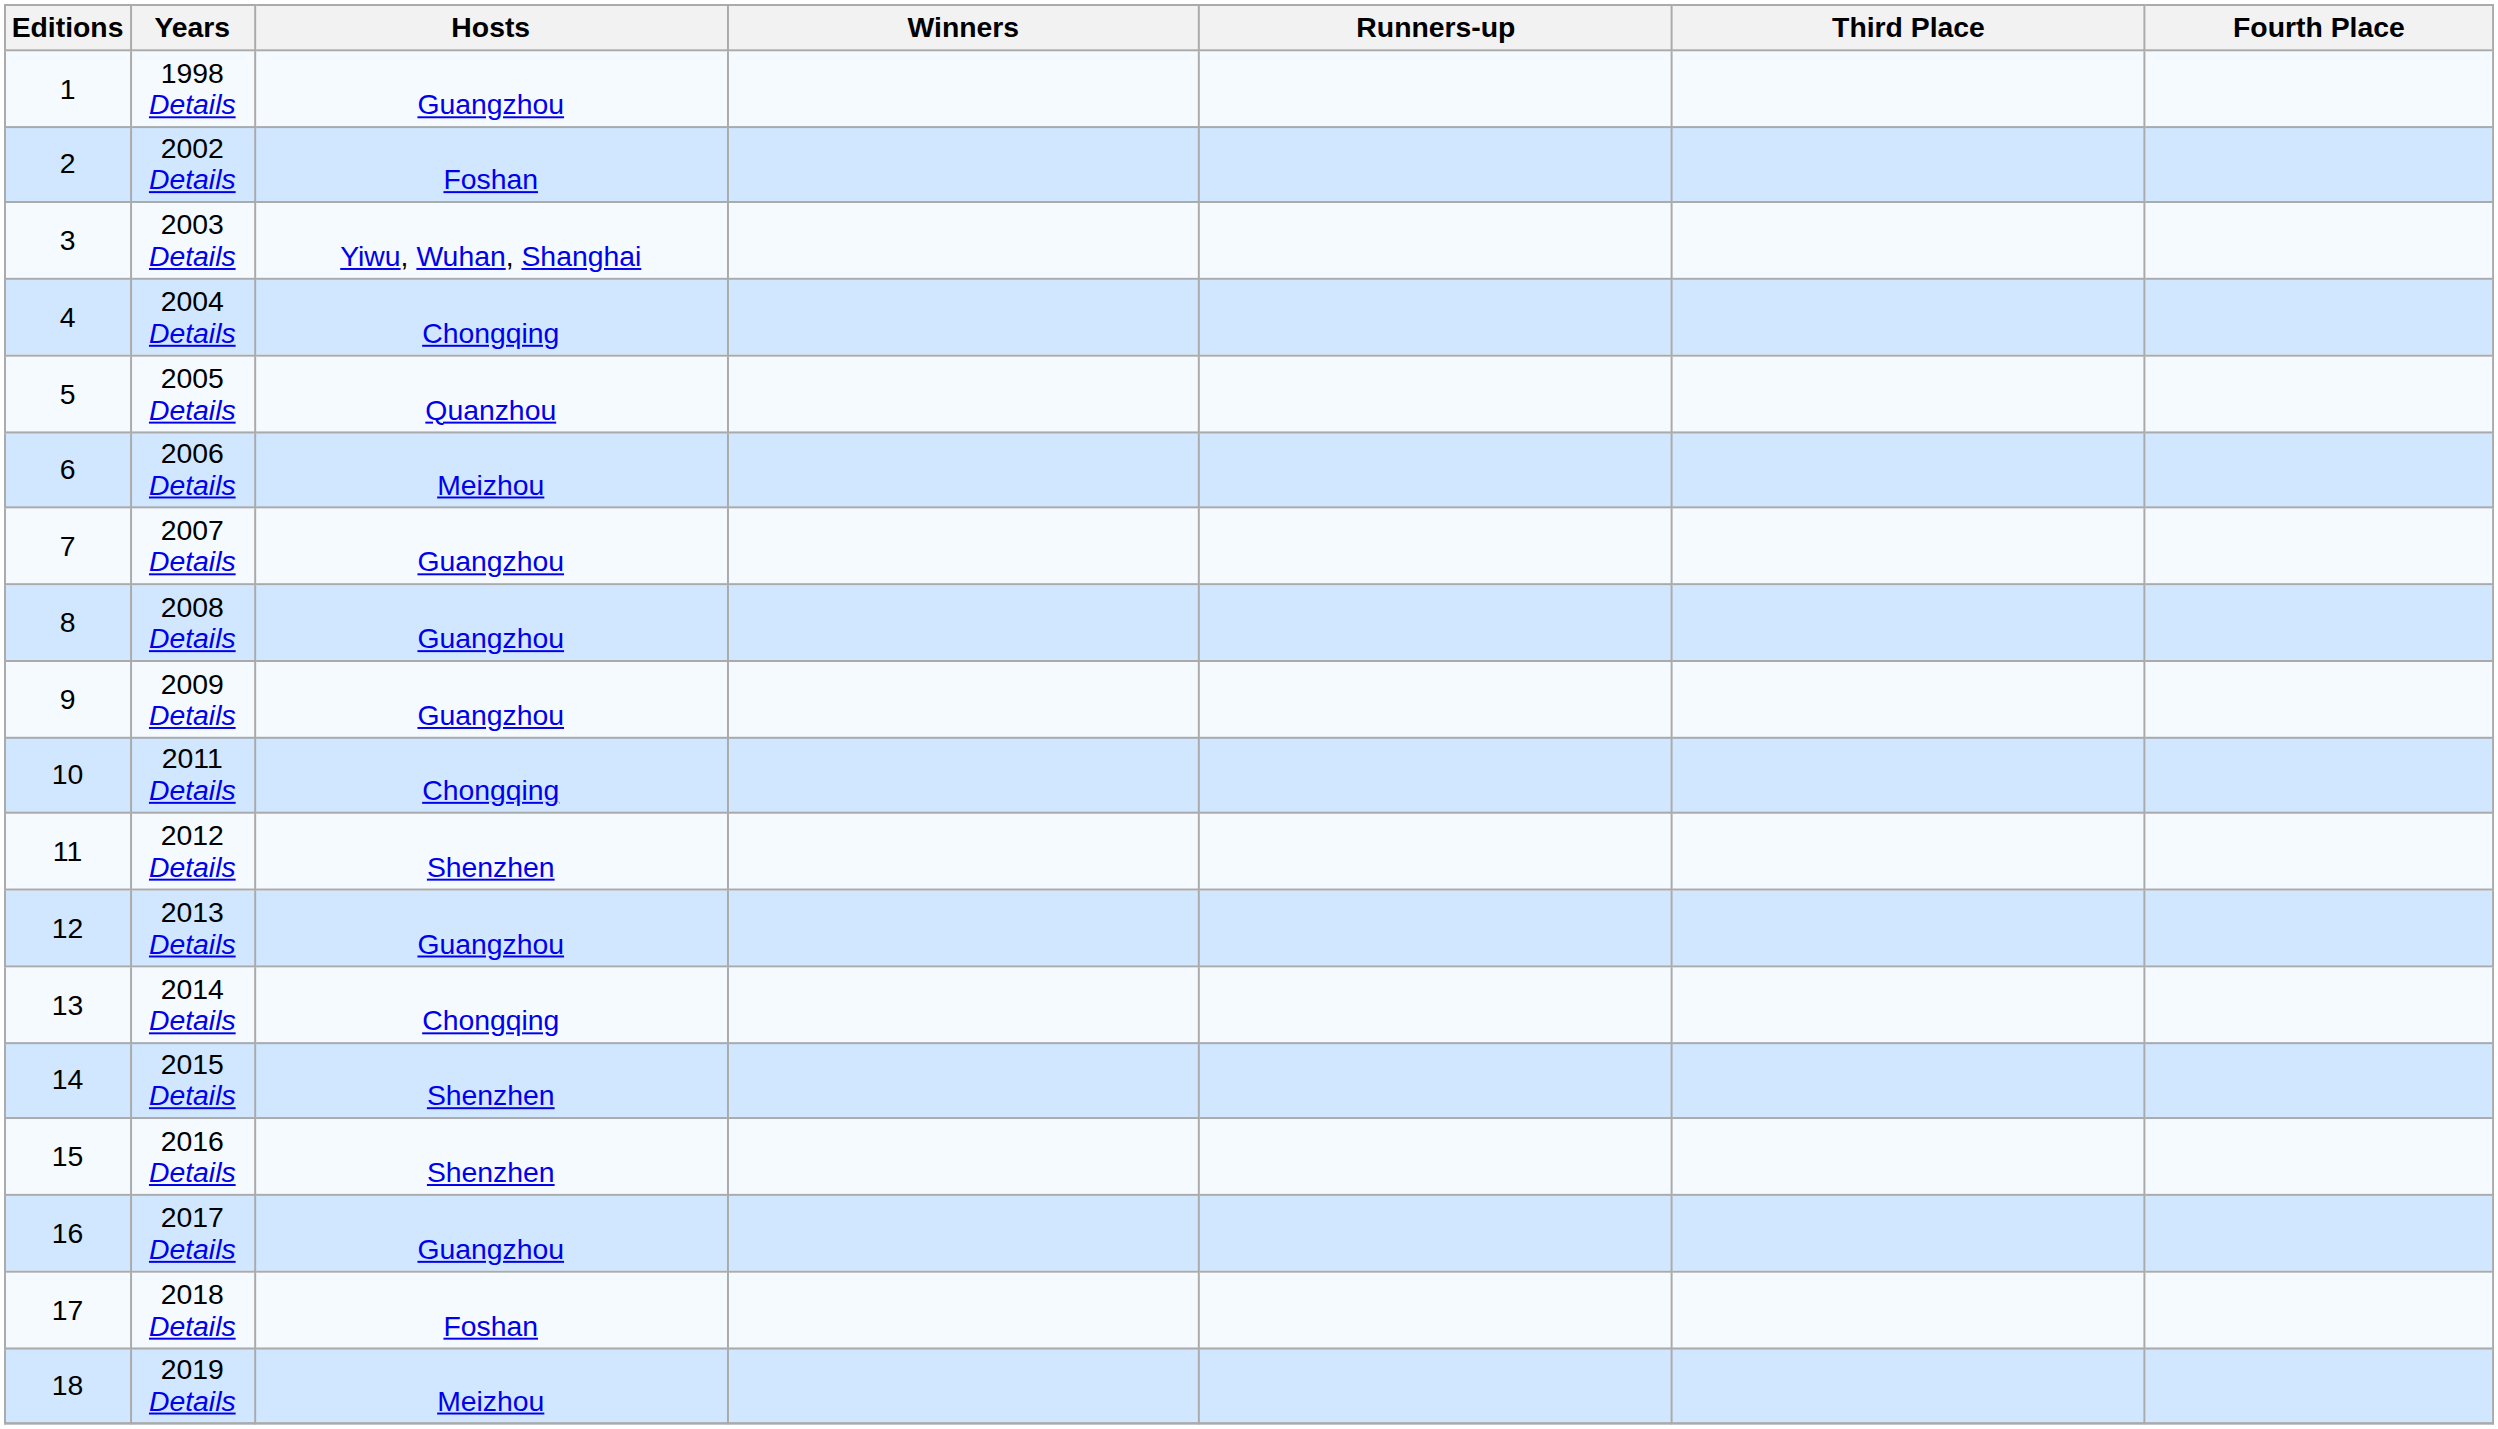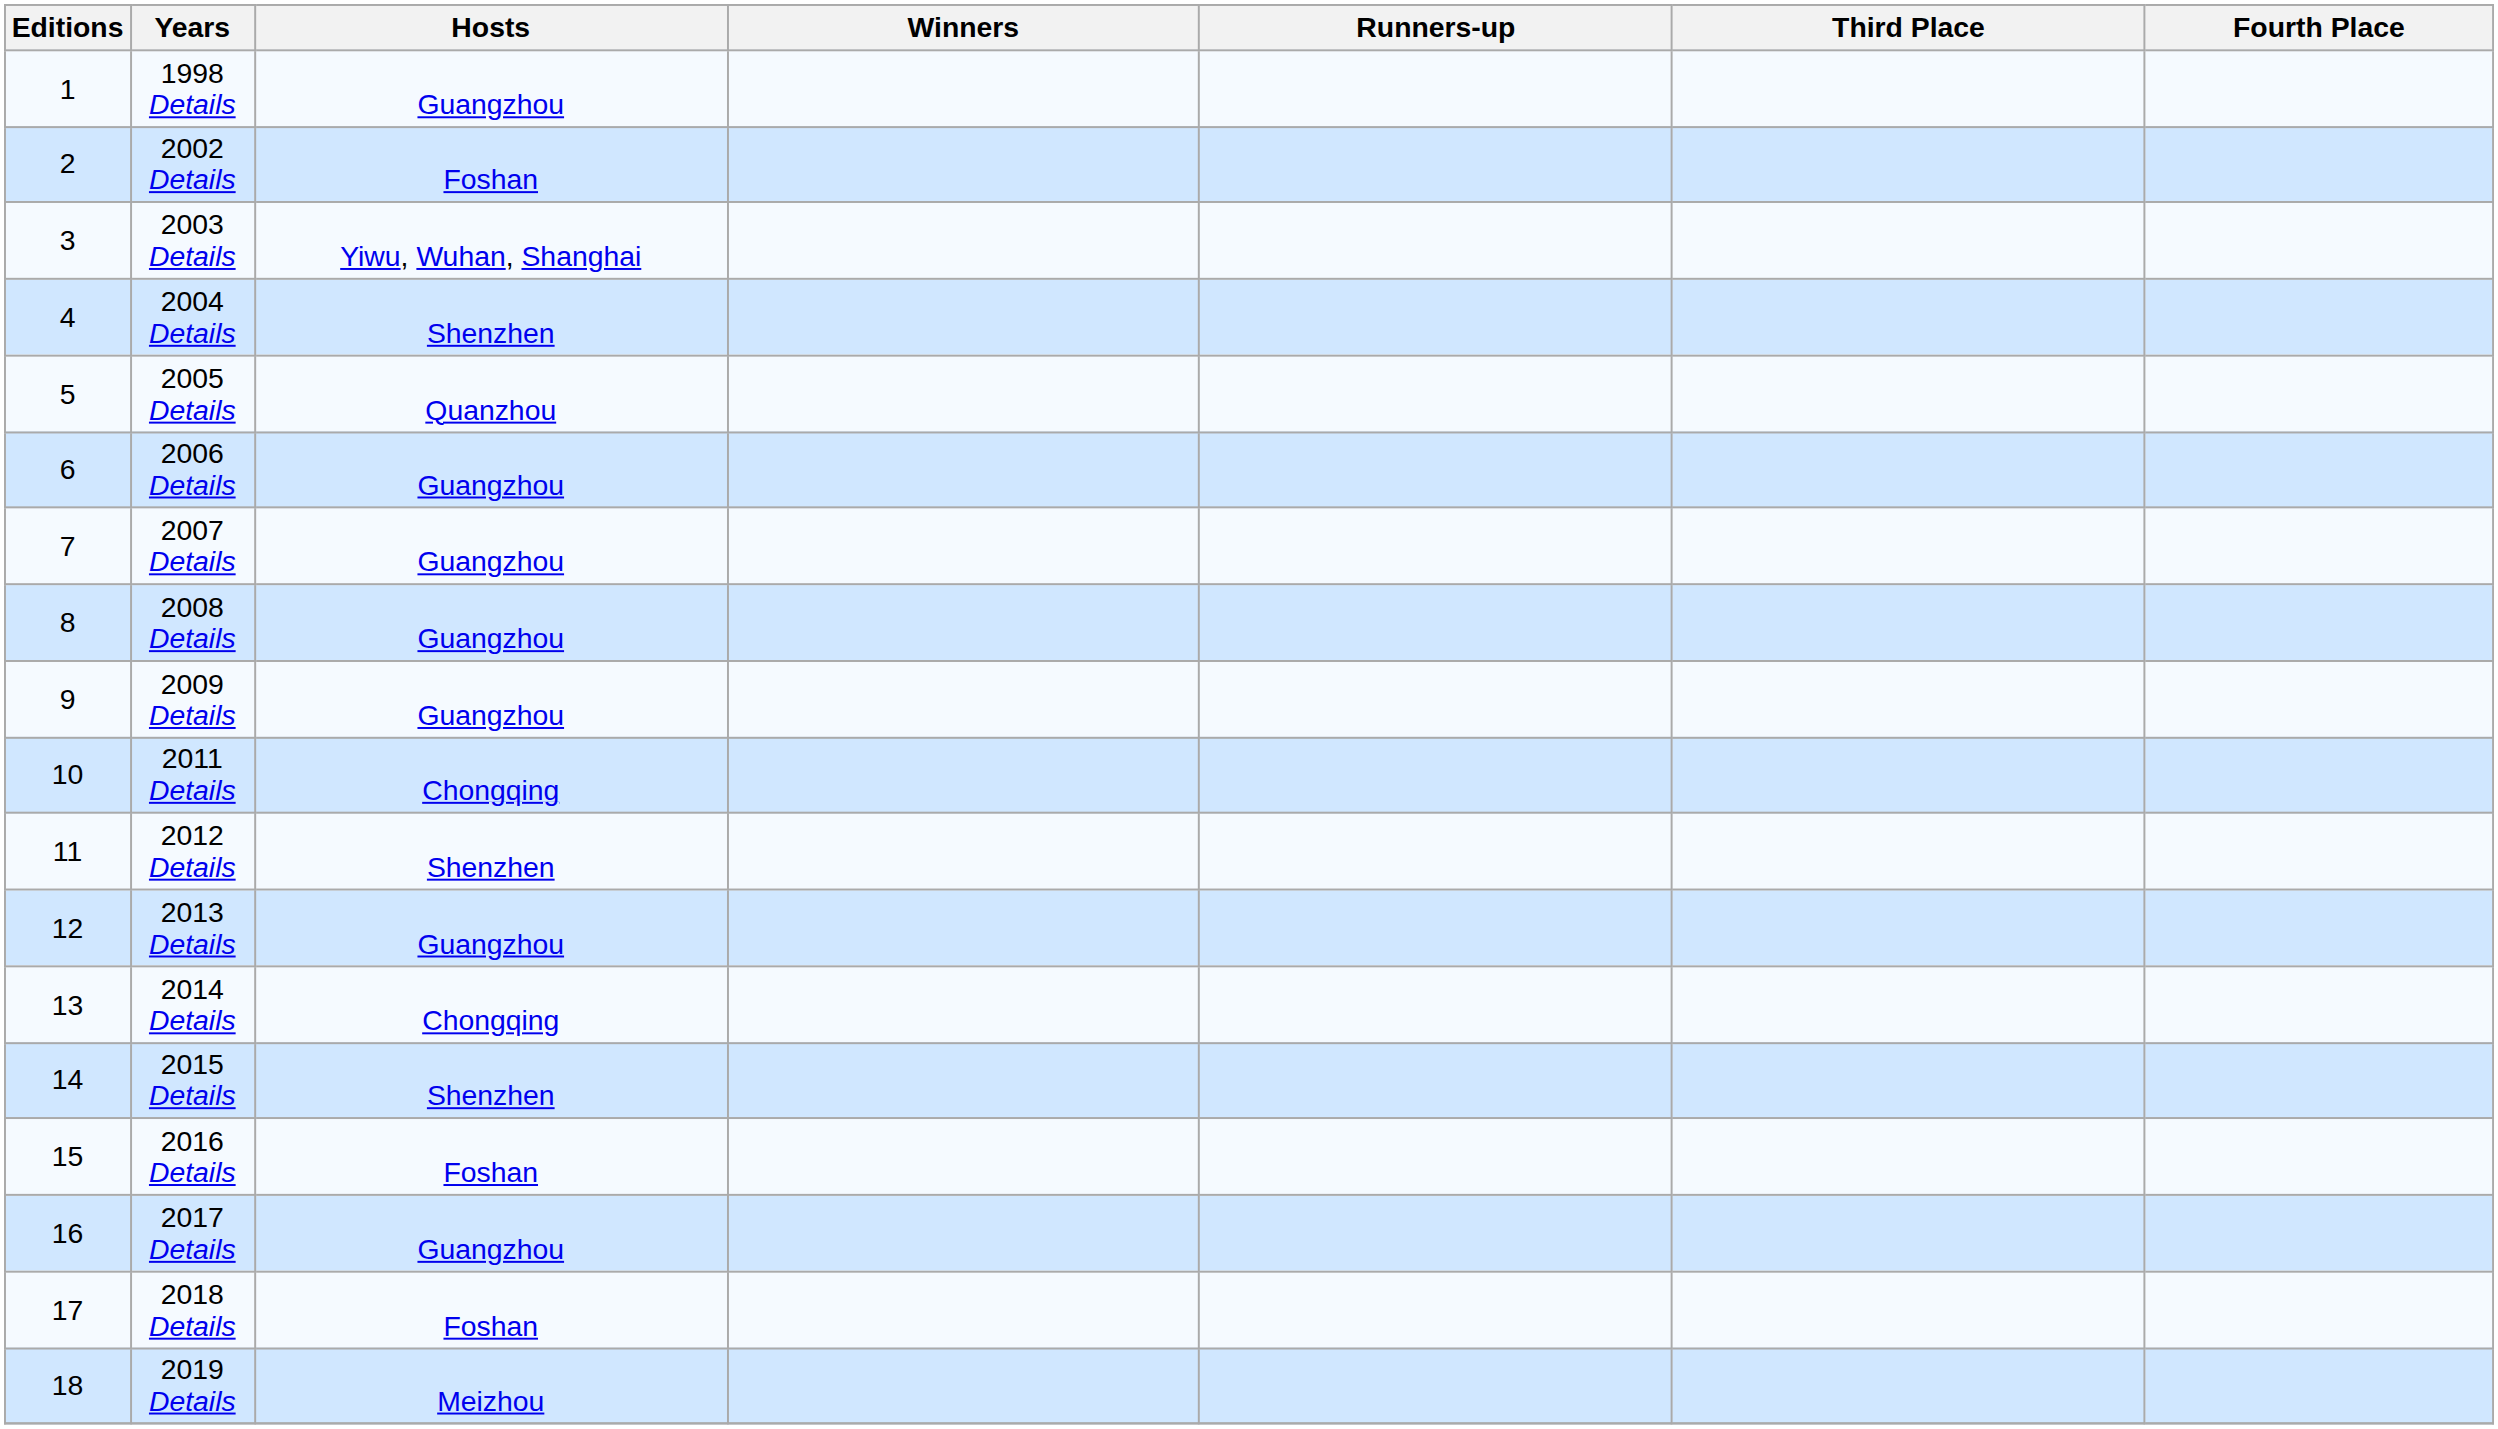2004 Details | Hosts: Chongqing -> Shenzhen
2006 Details | Hosts: Meizhou -> Guangzhou
2016 Details | Hosts: Shenzhen -> Foshan
